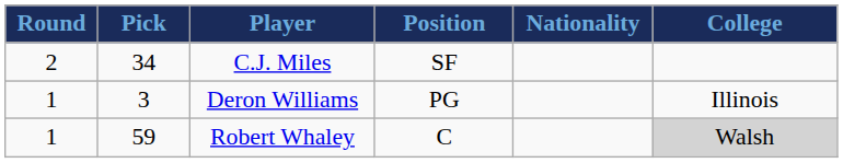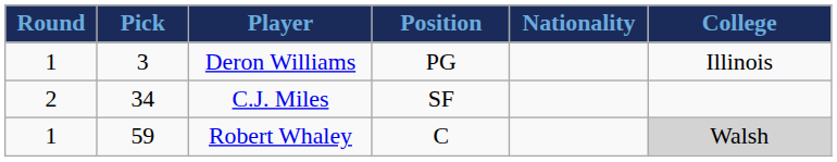rows swapped: Deron Williams <-> C.J. Miles
